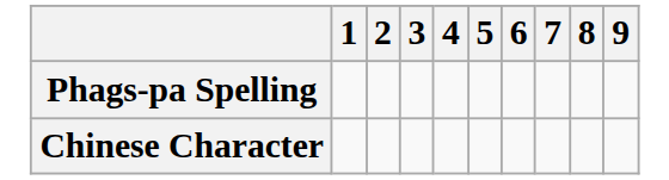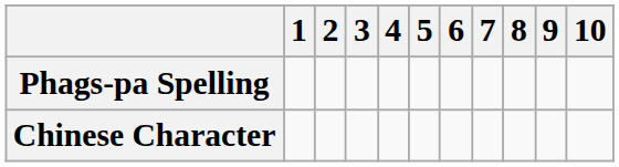+ column: 10
